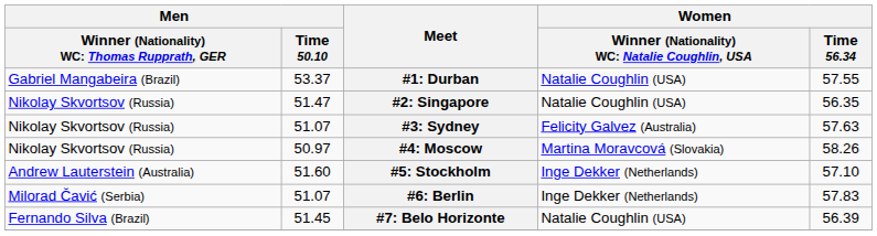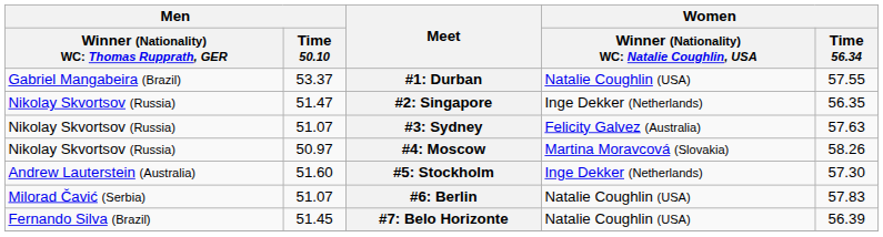#2: Singapore | column 4: Natalie Coughlin (USA) -> Inge Dekker (Netherlands)
#5: Stockholm | Women / Time 56.34: 57.10 -> 57.30
#6: Berlin | column 4: Inge Dekker (Netherlands) -> Natalie Coughlin (USA)
